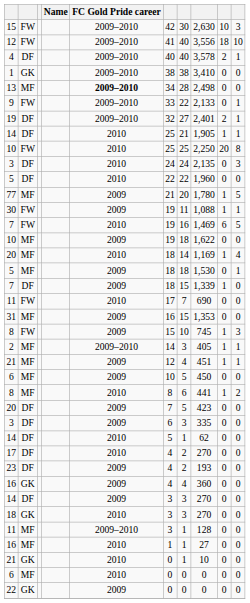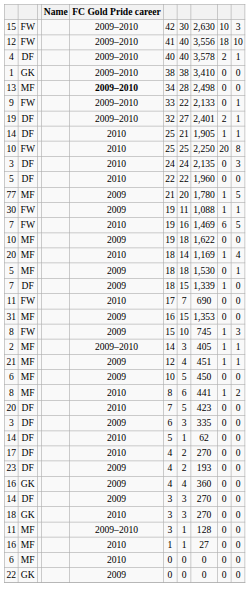20 / DF | FC Gold Pride career: 2009 -> 2010
- row: 21 | GK | 2010 | 0 | 1 | 10 | 0 | 0
